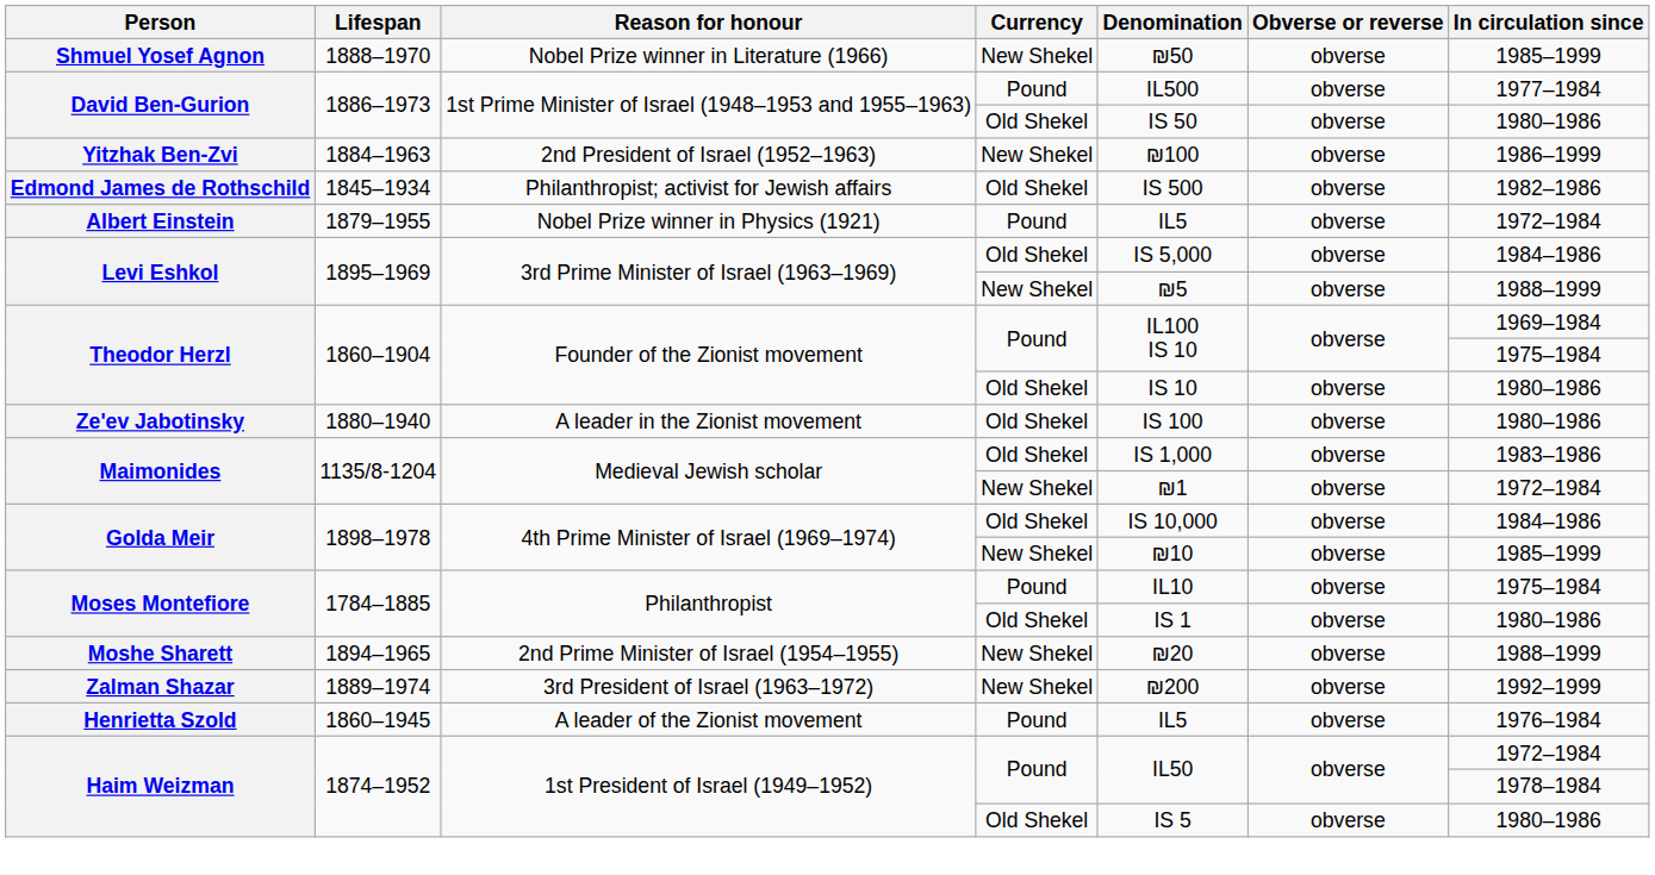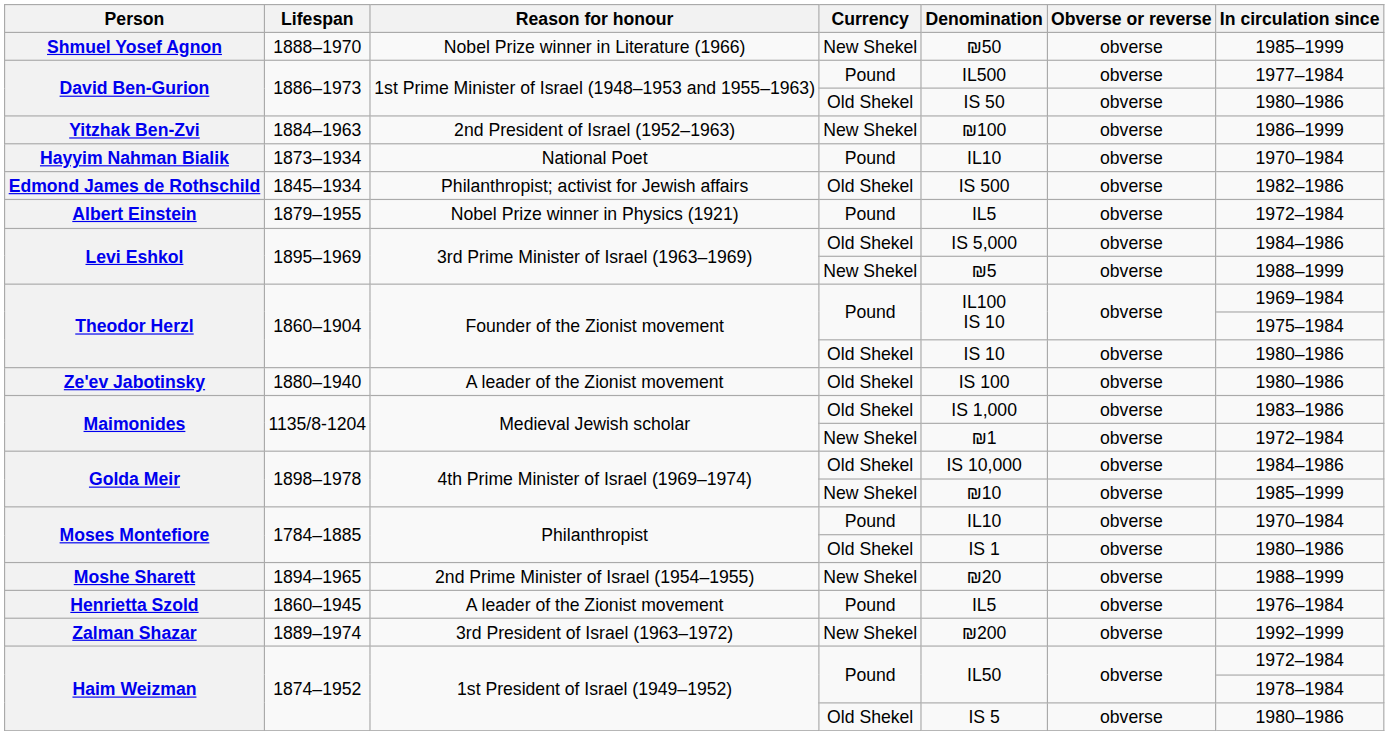+ row: Hayyim Nahman Bialik | 1873–1934 | National Poet | Pound | IL10 | obverse | 1970–1984
Ze'ev Jabotinsky | Reason for honour: A leader in the Zionist movement -> A leader of the Zionist movement
Moses Montefiore / Pound | In circulation since: 1975–1984 -> 1970–1984
rows swapped: Zalman Shazar <-> Henrietta Szold
